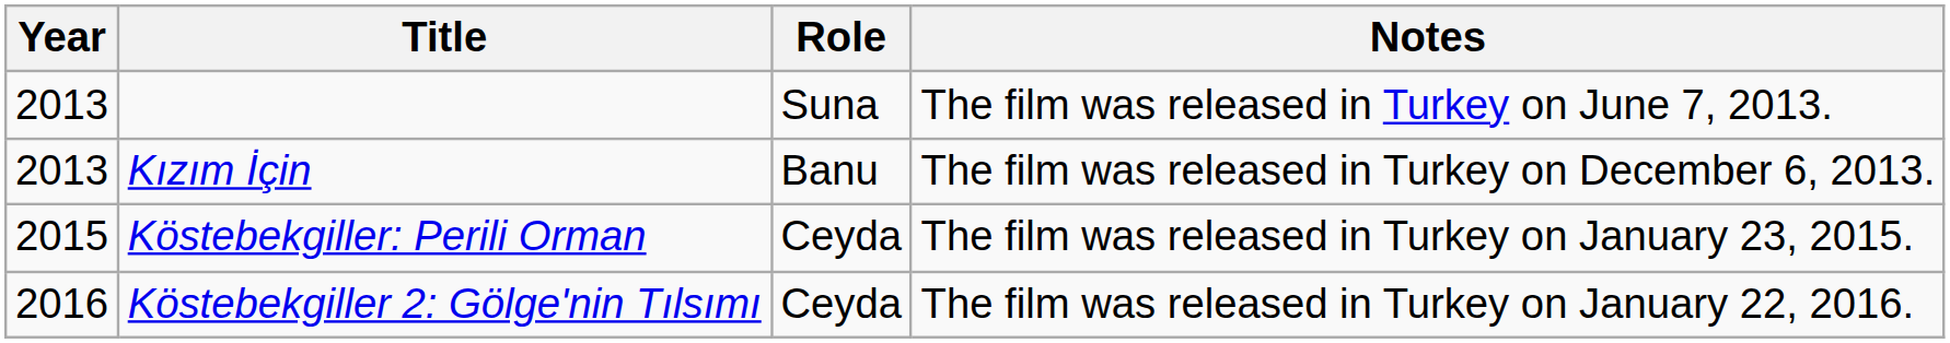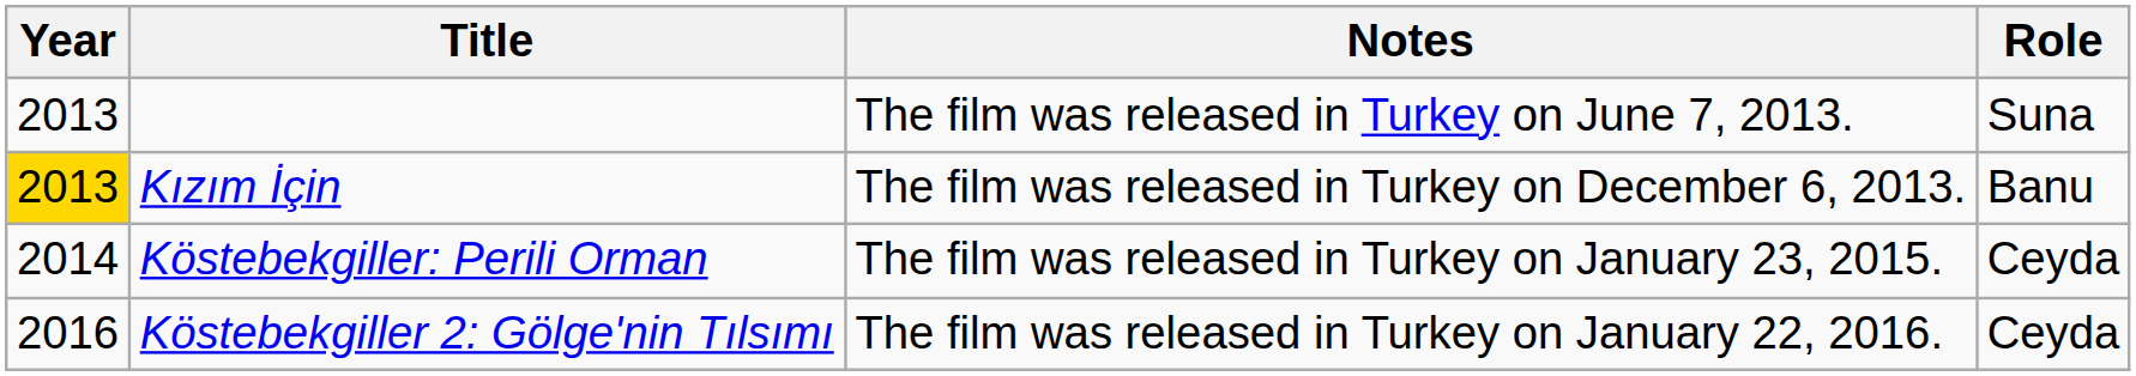columns swapped: Role <-> Notes
Kızım İçin | Year: no background -> gold background
Köstebekgiller: Perili Orman | Year: 2015 -> 2014
